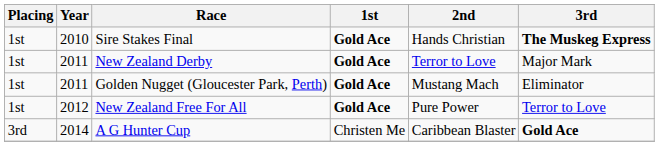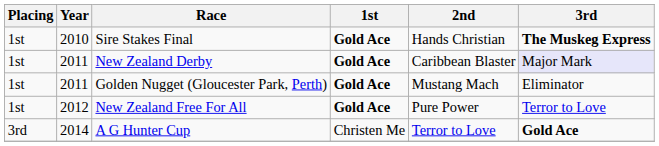New Zealand Derby | 2nd: Terror to Love -> Caribbean Blaster
New Zealand Derby | 3rd: no background -> lavender background
A G Hunter Cup | 2nd: Caribbean Blaster -> Terror to Love
